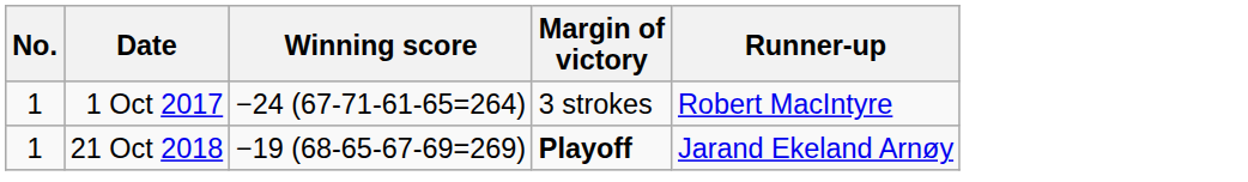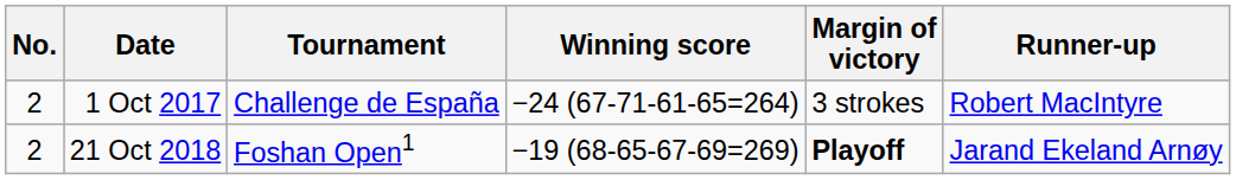+ column: Tournament | Challenge de España | Foshan Open1
1 Oct 2017 | No.: 1 -> 2
21 Oct 2018 | No.: 1 -> 2
